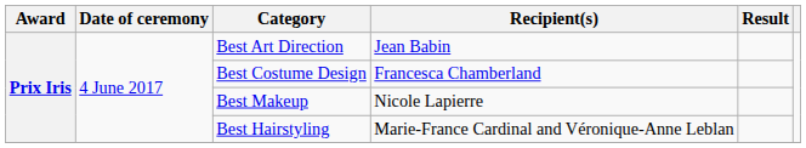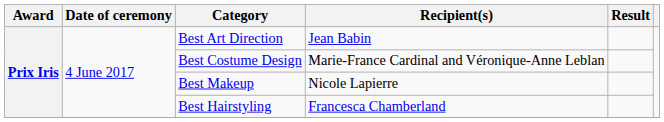Best Costume Design | Recipient(s): Francesca Chamberland -> Marie-France Cardinal and Véronique-Anne Leblan
Best Hairstyling | Recipient(s): Marie-France Cardinal and Véronique-Anne Leblan -> Francesca Chamberland
